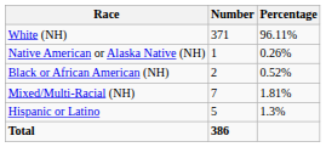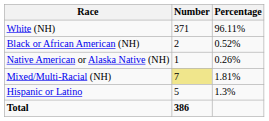rows swapped: Black or African American (NH) <-> Native American or Alaska Native (NH)
Mixed/Multi-Racial (NH) | Number: no background -> khaki background
